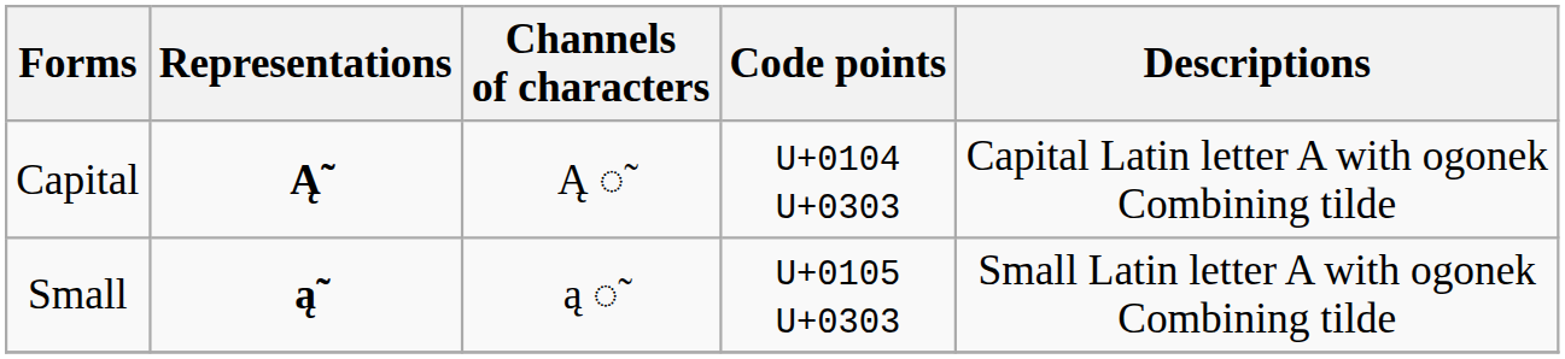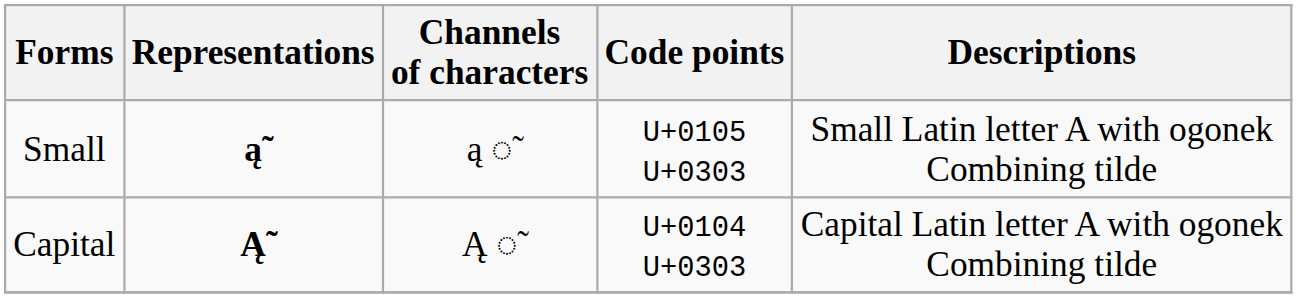rows swapped: Capital <-> Small
